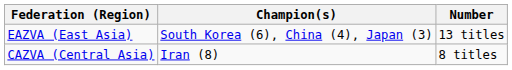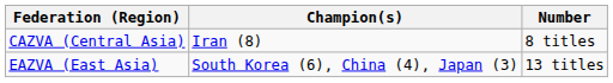rows swapped: EAZVA (East Asia) <-> CAZVA (Central Asia)
